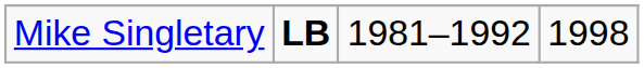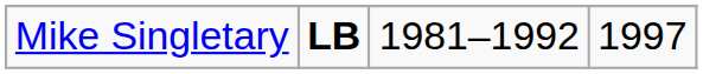Mike Singletary | column 4: 1998 -> 1997
